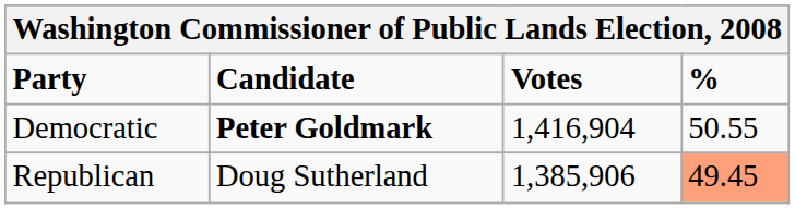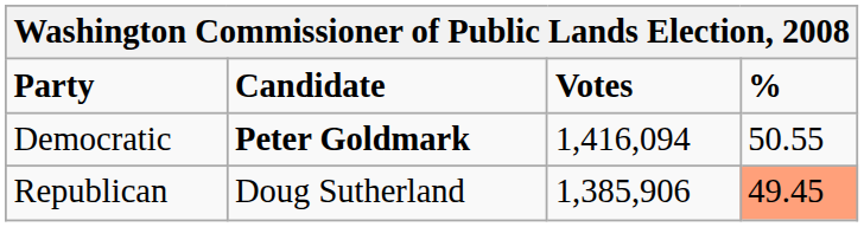Democratic | Votes: 1,416,904 -> 1,416,094
